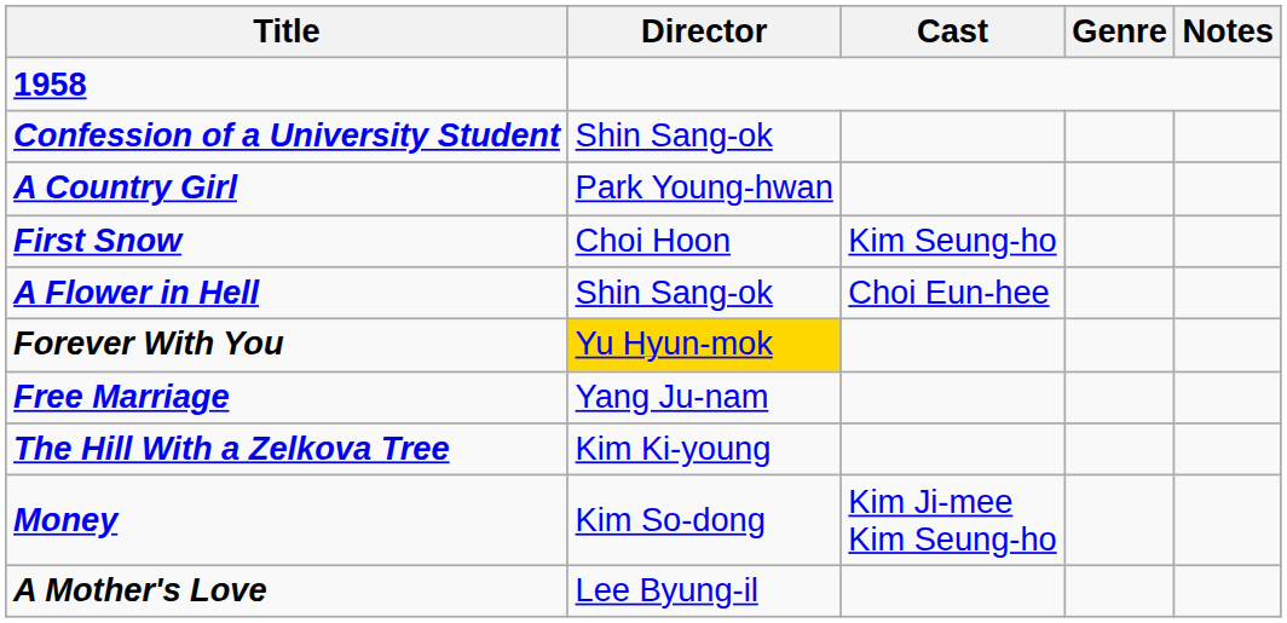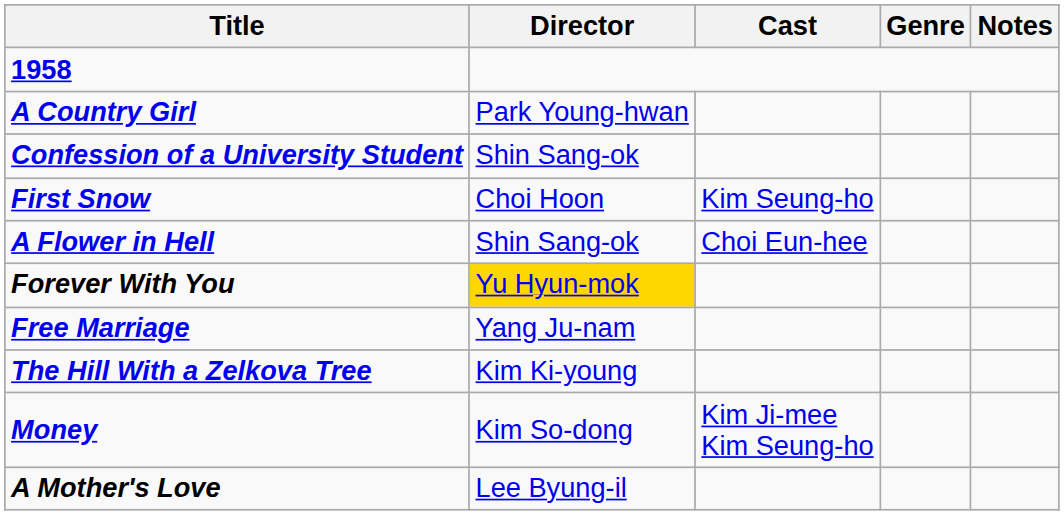rows swapped: Confession of a University Student <-> A Country Girl
